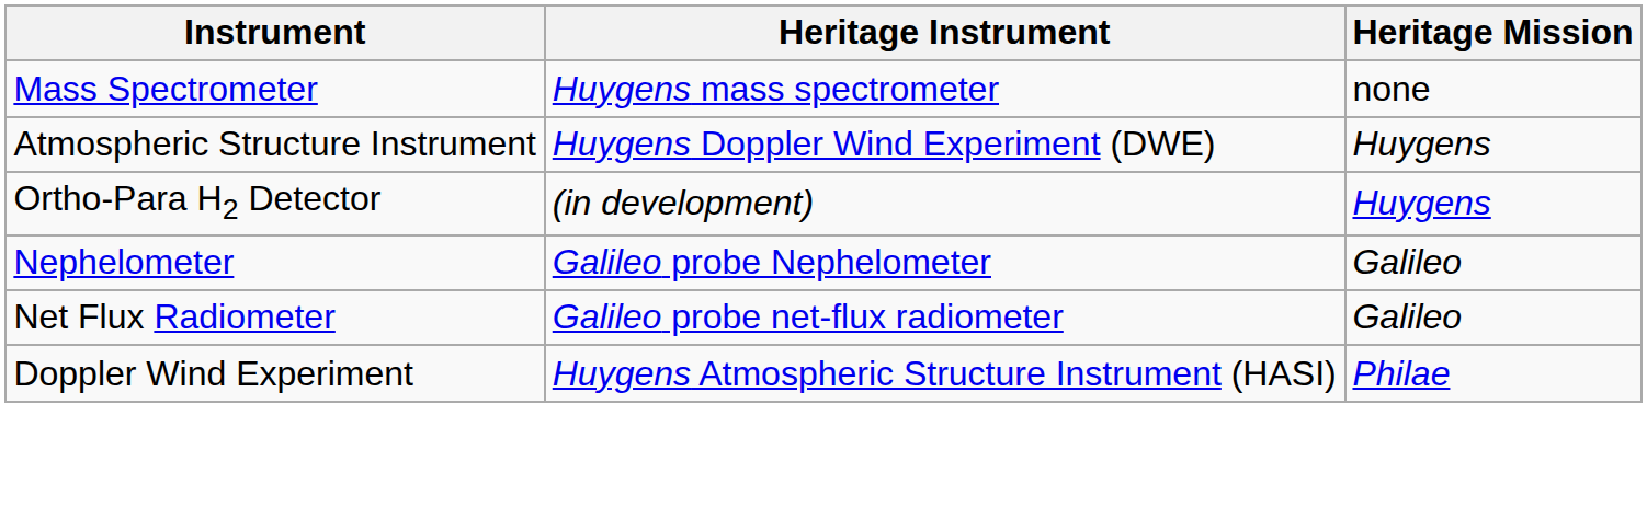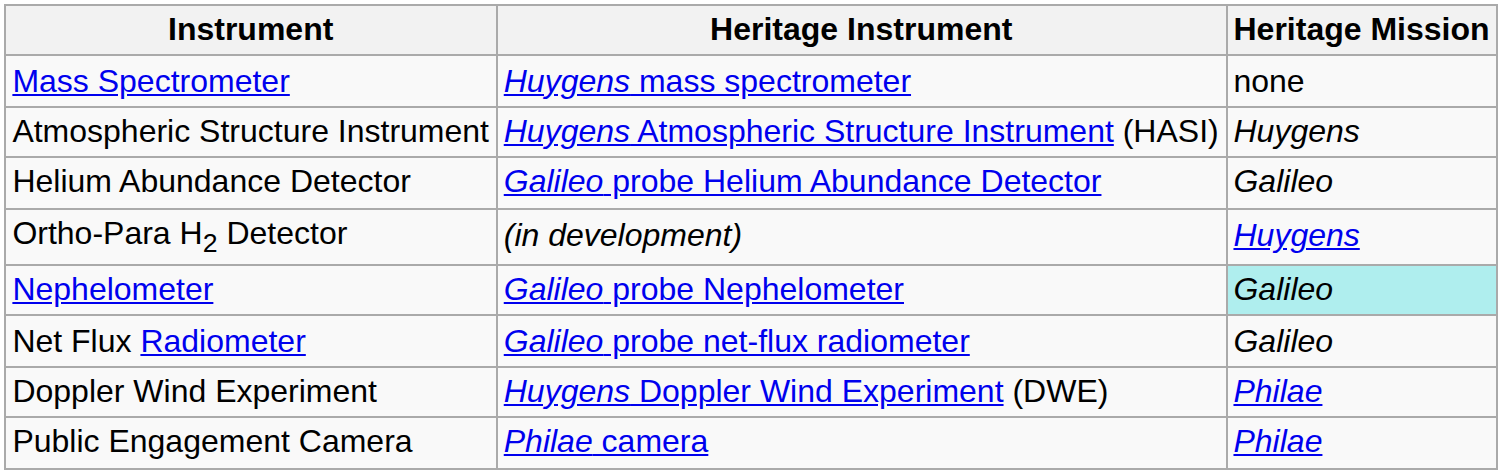Atmospheric Structure Instrument | Heritage Instrument: Huygens Doppler Wind Experiment (DWE) -> Huygens Atmospheric Structure Instrument (HASI)
+ row: Helium Abundance Detector | Galileo probe Helium Abundance Detector | Galileo
Nephelometer | Heritage Mission: no background -> paleturquoise background
Doppler Wind Experiment | Heritage Instrument: Huygens Atmospheric Structure Instrument (HASI) -> Huygens Doppler Wind Experiment (DWE)
+ row: Public Engagement Camera | Philae camera | Philae
